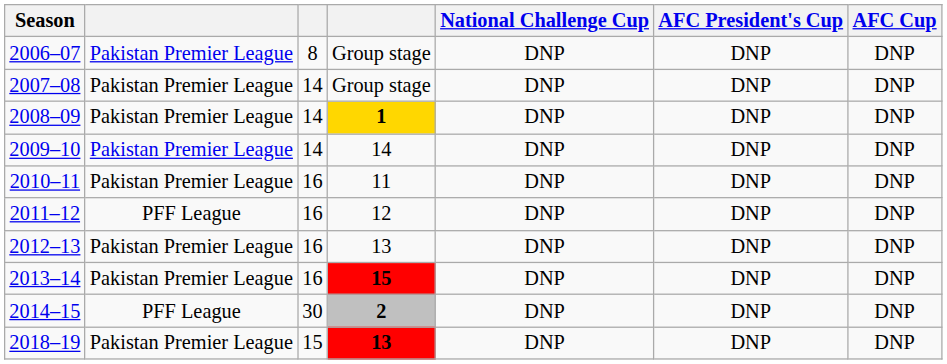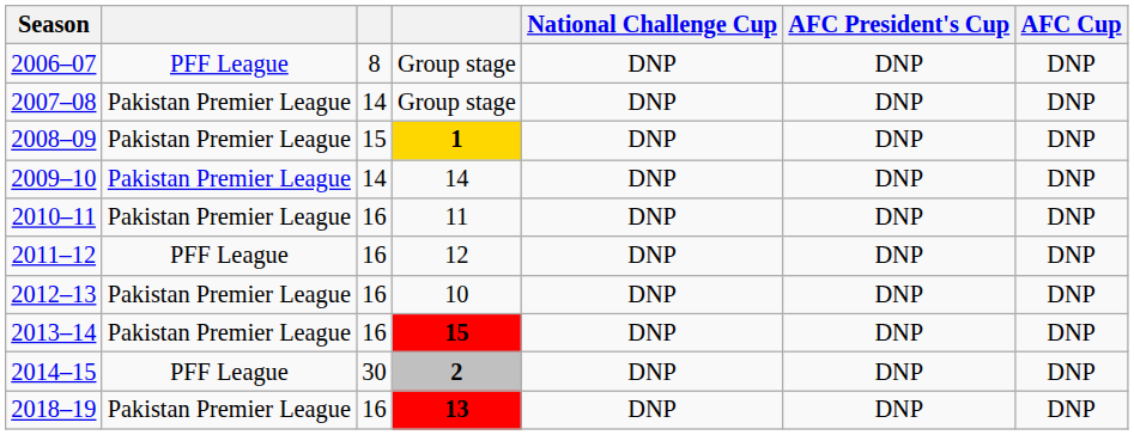2006–07 | column 2: Pakistan Premier League -> PFF League
2008–09 | column 3: 14 -> 15
2012–13 | column 4: 13 -> 10
2018–19 | column 3: 15 -> 16
